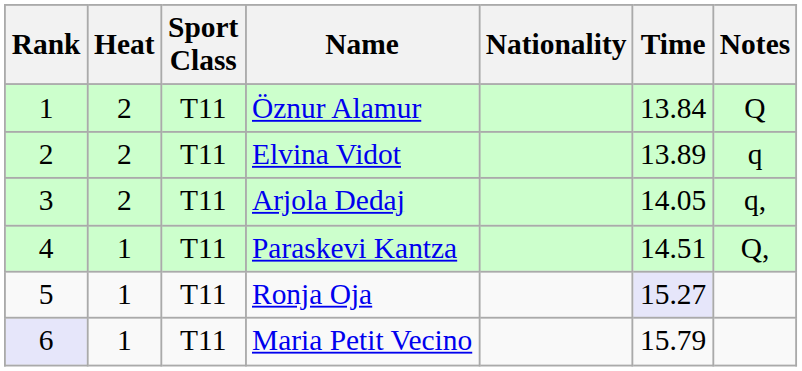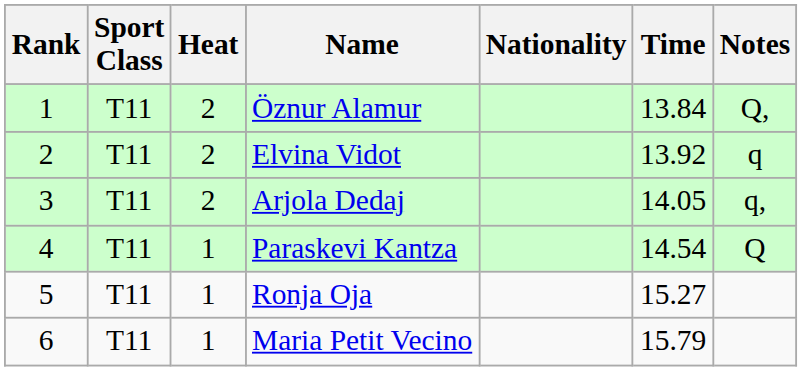columns swapped: Heat <-> Sport Class
Öznur Alamur | Notes: Q -> Q,
Elvina Vidot | Time: 13.89 -> 13.92
Paraskevi Kantza | Time: 14.51 -> 14.54
Paraskevi Kantza | Notes: Q, -> Q
Ronja Oja | Time: lavender background -> no background
Maria Petit Vecino | Rank: lavender background -> no background
